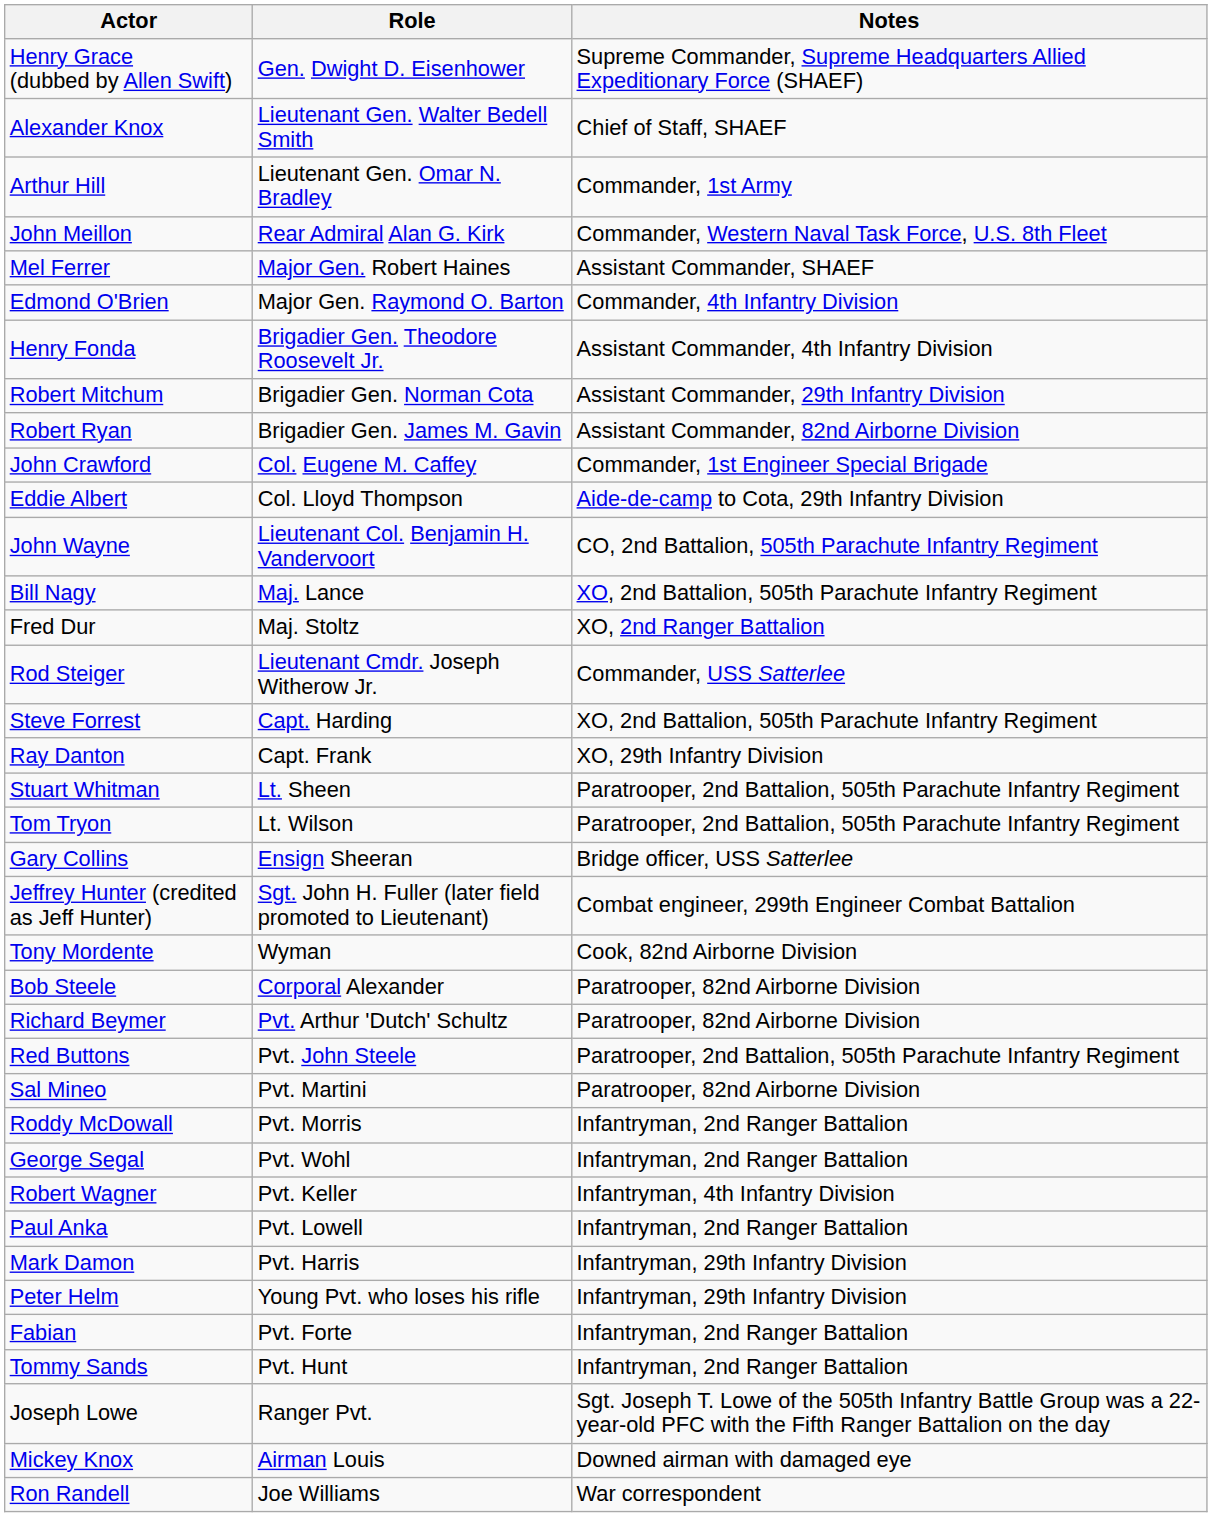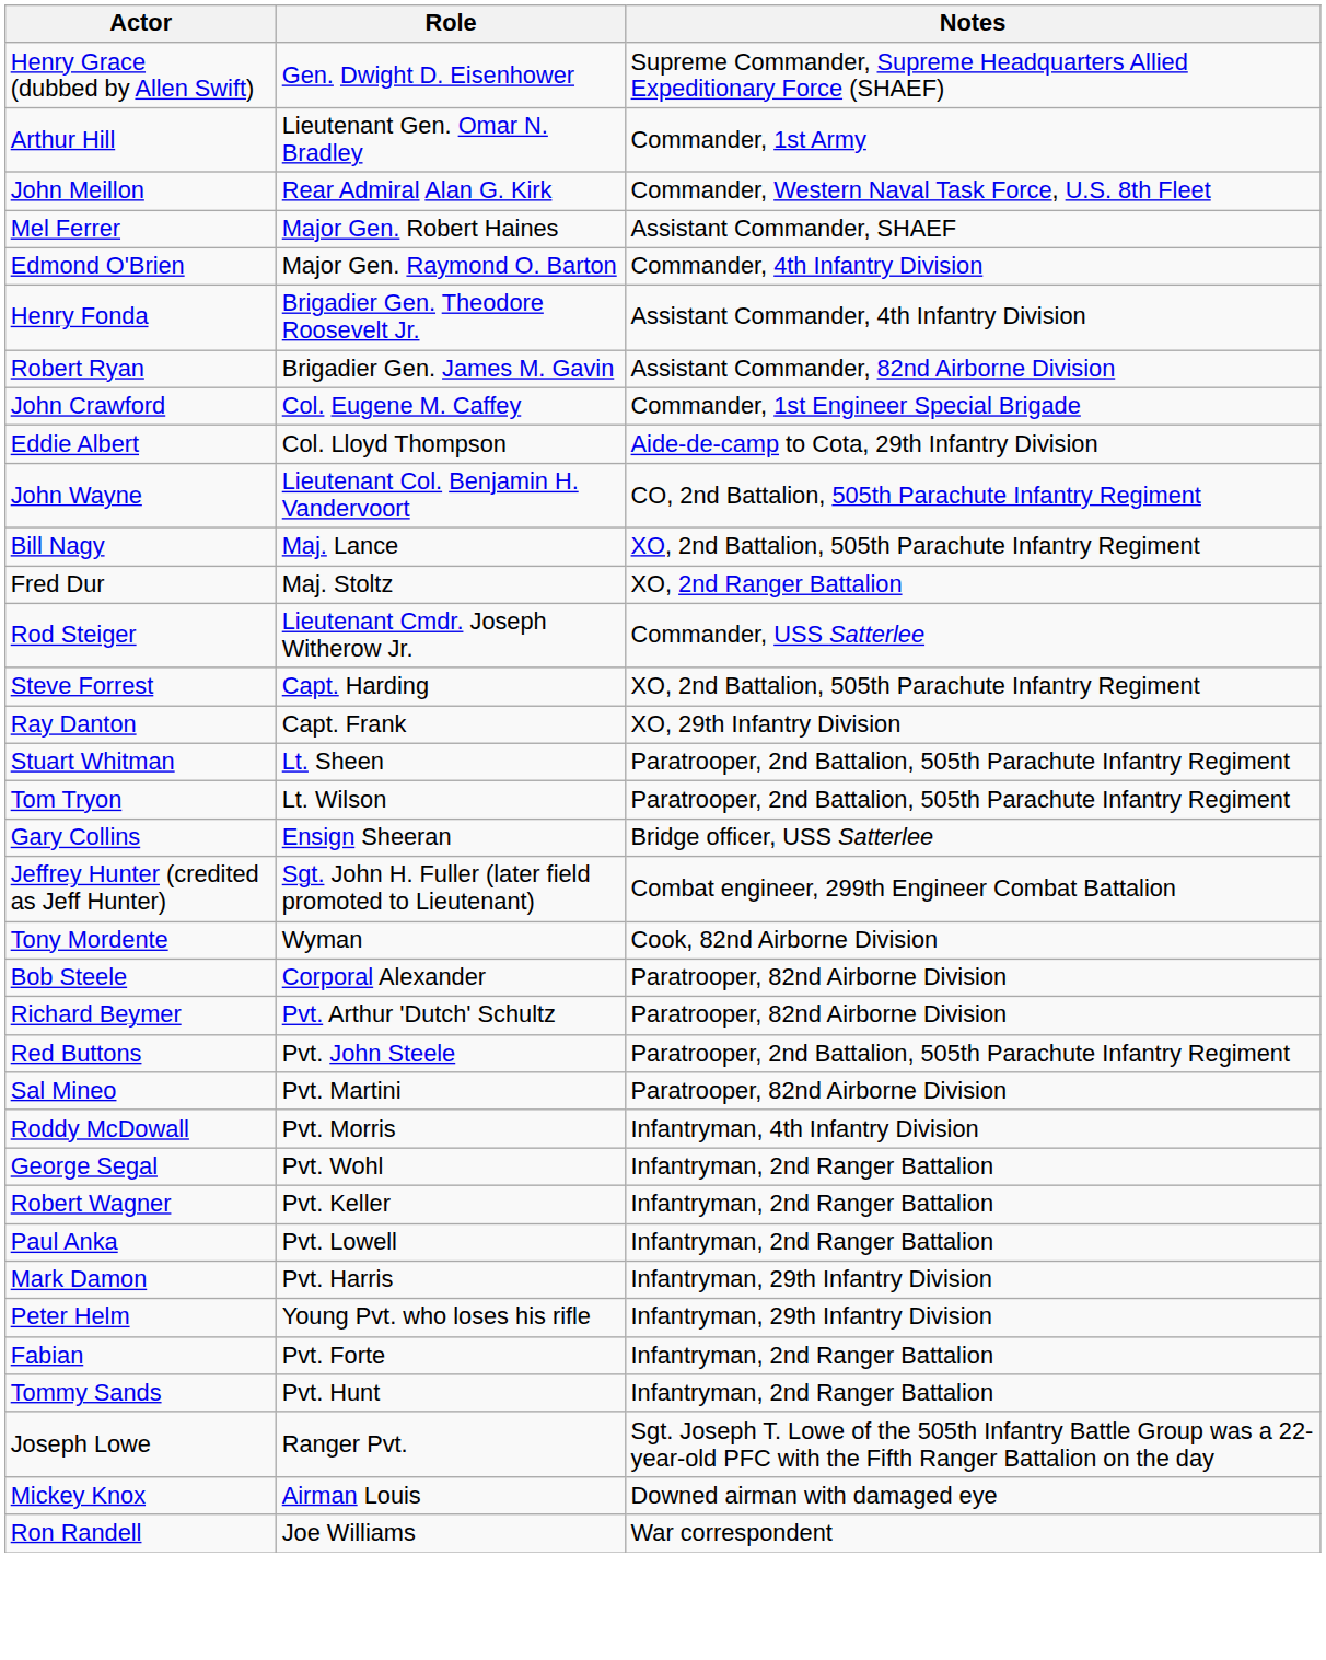- row: Alexander Knox | Lieutenant Gen. Walter Bedell Smith | Chief of Staff, SHAEF
- row: Robert Mitchum | Brigadier Gen. Norman Cota | Assistant Commander, 29th Infantry Division
Roddy McDowall | Notes: Infantryman, 2nd Ranger Battalion -> Infantryman, 4th Infantry Division
Robert Wagner | Notes: Infantryman, 4th Infantry Division -> Infantryman, 2nd Ranger Battalion
